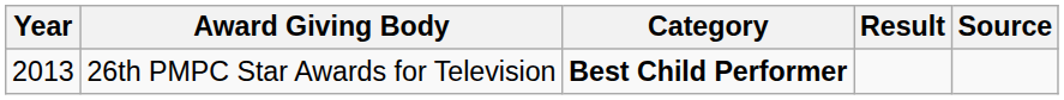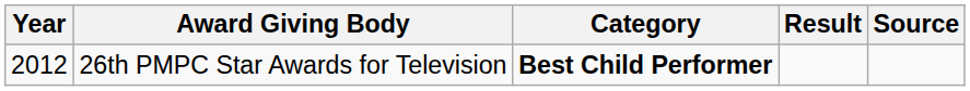26th PMPC Star Awards for Television | Year: 2013 -> 2012
